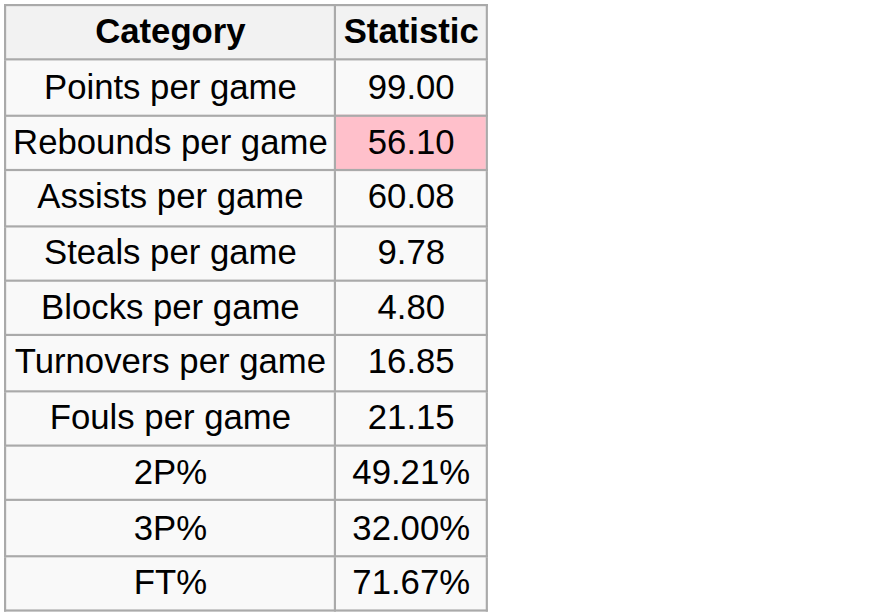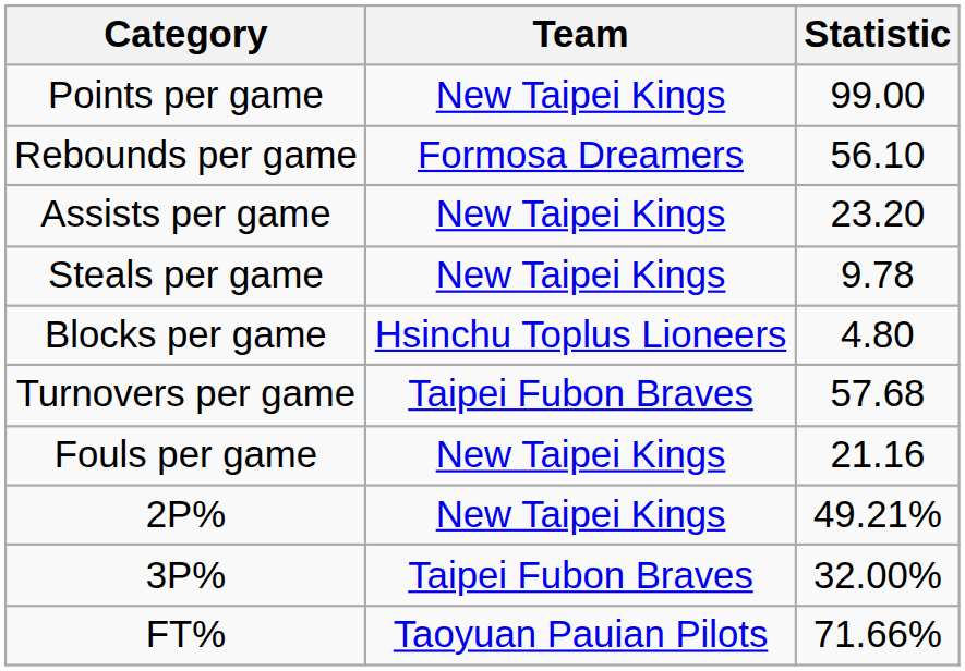+ column: Team | New Taipei Kings | Formosa Dreamers | New Taipei Kings | New Taipei Kings | Hsinchu Toplus Lioneers | Taipei Fubon Braves | New Taipei Kings | New Taipei Kings | Taipei Fubon Braves | Taoyuan Pauian Pilots
Rebounds per game | Statistic: pink background -> no background
Assists per game | Statistic: 60.08 -> 23.20
Turnovers per game | Statistic: 16.85 -> 57.68
Fouls per game | Statistic: 21.15 -> 21.16
FT% | Statistic: 71.67% -> 71.66%
